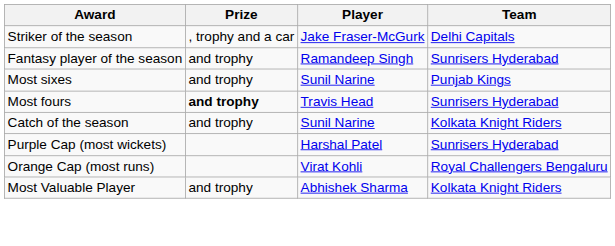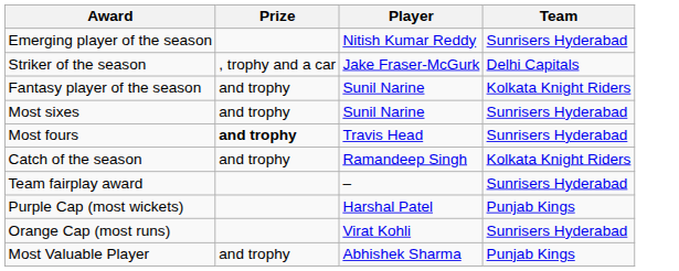+ row: Emerging player of the season | Nitish Kumar Reddy | Sunrisers Hyderabad
Fantasy player of the season | Player: Ramandeep Singh -> Sunil Narine
Fantasy player of the season | Team: Sunrisers Hyderabad -> Kolkata Knight Riders
Most sixes | Team: Punjab Kings -> Sunrisers Hyderabad
Catch of the season | Player: Sunil Narine -> Ramandeep Singh
+ row: Team fairplay award | – | Sunrisers Hyderabad
Purple Cap (most wickets) | Team: Sunrisers Hyderabad -> Punjab Kings
Orange Cap (most runs) | Team: Royal Challengers Bengaluru -> Sunrisers Hyderabad
Most Valuable Player | Team: Kolkata Knight Riders -> Punjab Kings
